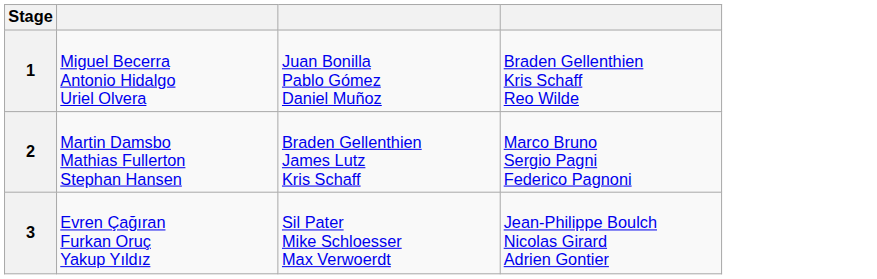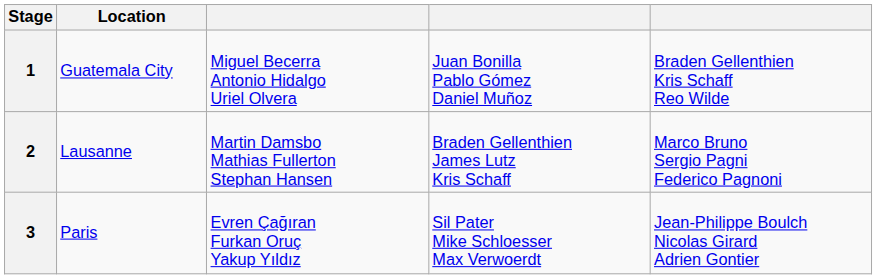+ column: Location | Guatemala City | Lausanne | Paris
